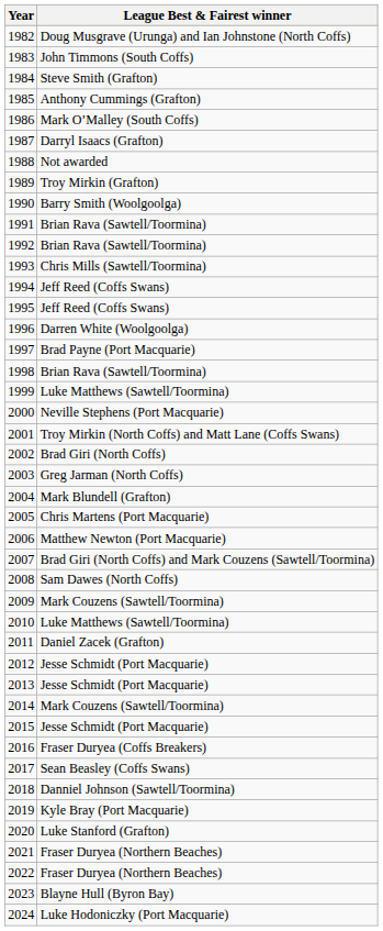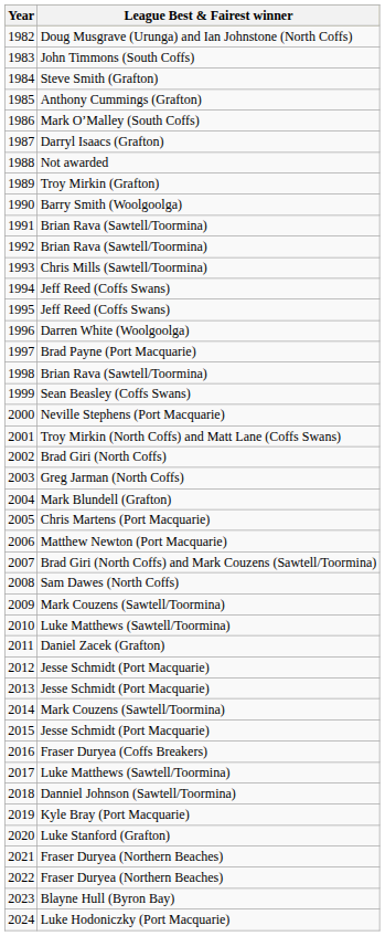1999 | League Best & Fairest winner: Luke Matthews (Sawtell/Toormina) -> Sean Beasley (Coffs Swans)
2017 | League Best & Fairest winner: Sean Beasley (Coffs Swans) -> Luke Matthews (Sawtell/Toormina)
